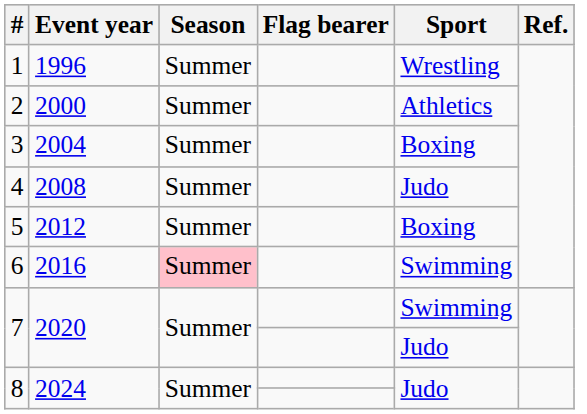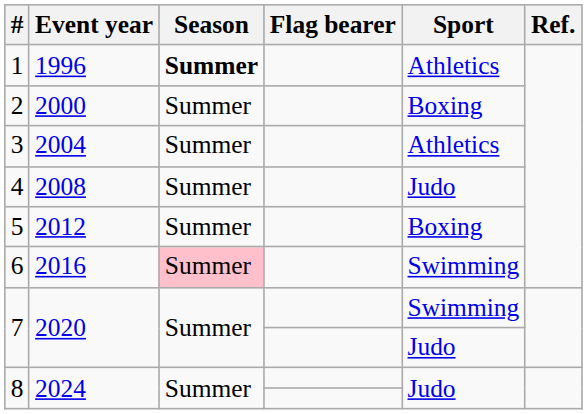1 | Season: normal -> bold
1 | Sport: Wrestling -> Athletics
2 | Sport: Athletics -> Boxing
3 | Sport: Boxing -> Athletics
